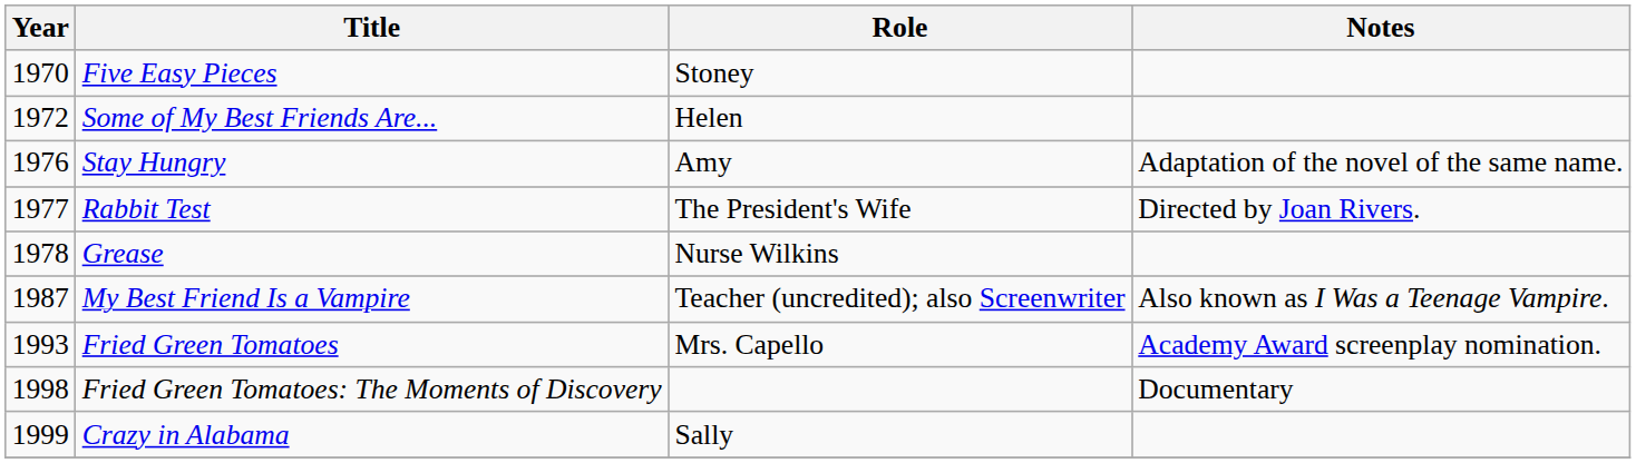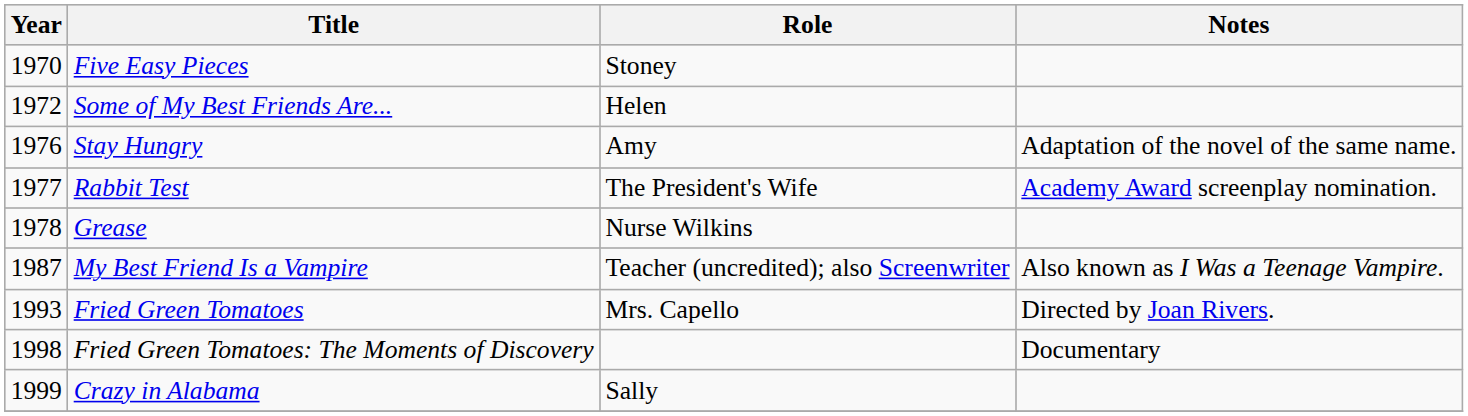Rabbit Test | Notes: Directed by Joan Rivers. -> Academy Award screenplay nomination.
Fried Green Tomatoes | Notes: Academy Award screenplay nomination. -> Directed by Joan Rivers.
